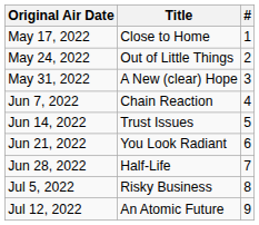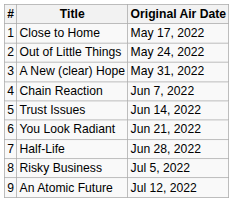columns swapped: # <-> Original Air Date
